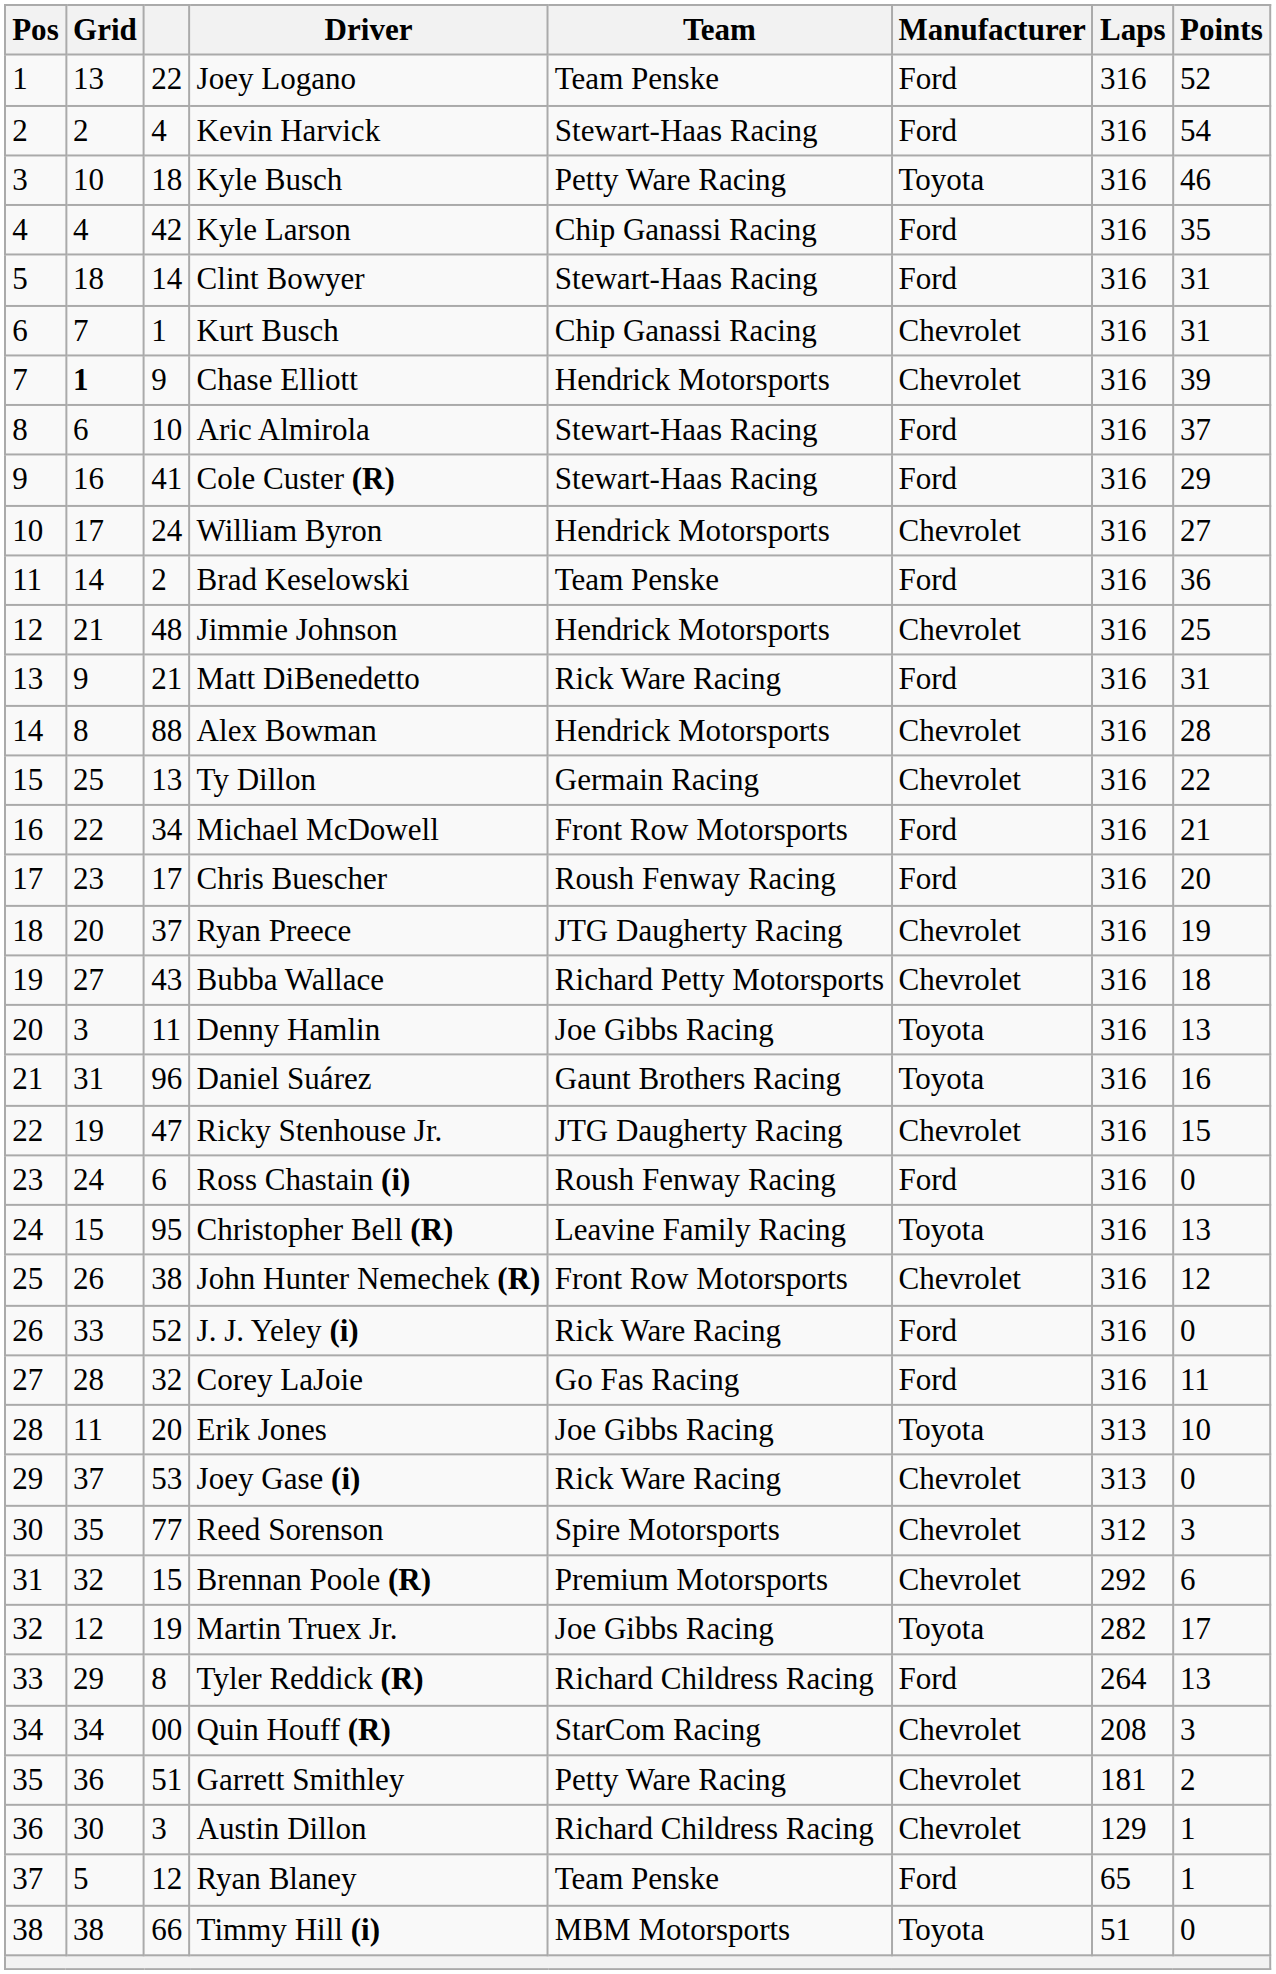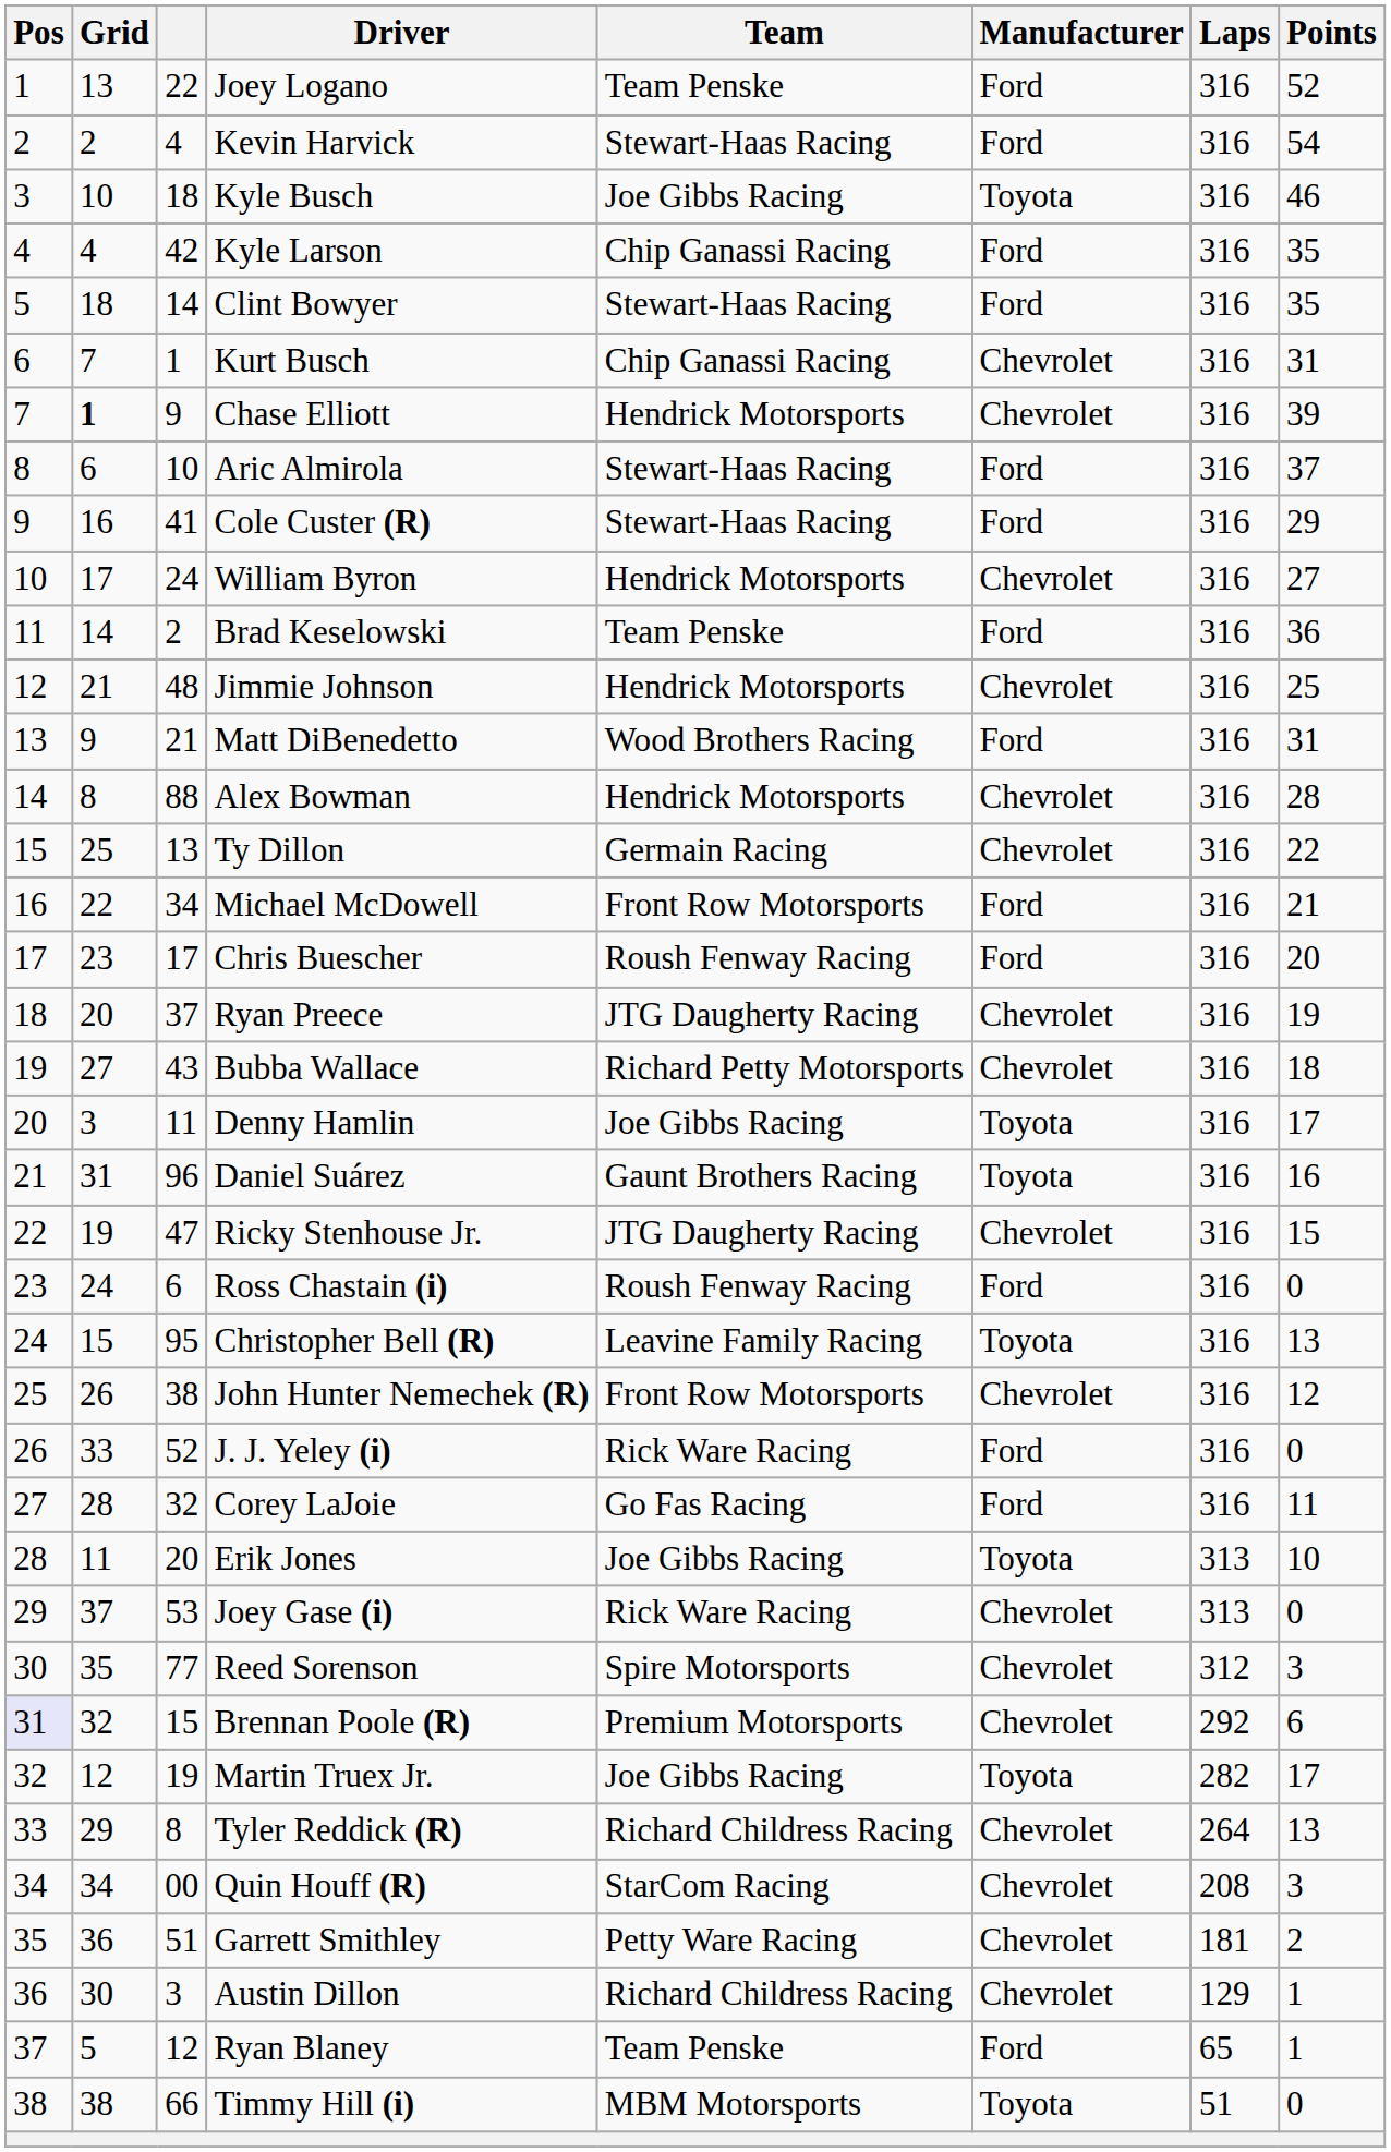Kyle Busch | Team: Petty Ware Racing -> Joe Gibbs Racing
Clint Bowyer | Points: 31 -> 35
Matt DiBenedetto | Team: Rick Ware Racing -> Wood Brothers Racing
Denny Hamlin | Points: 13 -> 17
Brennan Poole (R) | Pos: no background -> lavender background
Tyler Reddick (R) | Manufacturer: Ford -> Chevrolet
